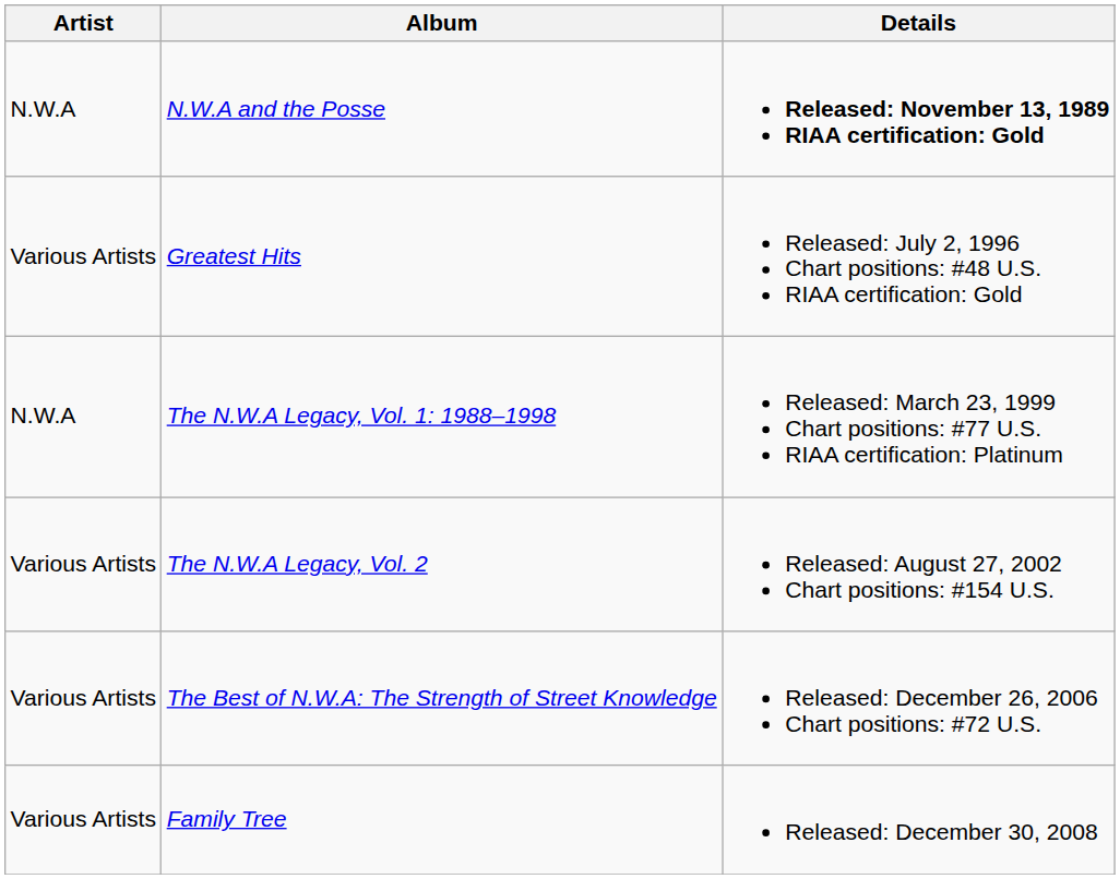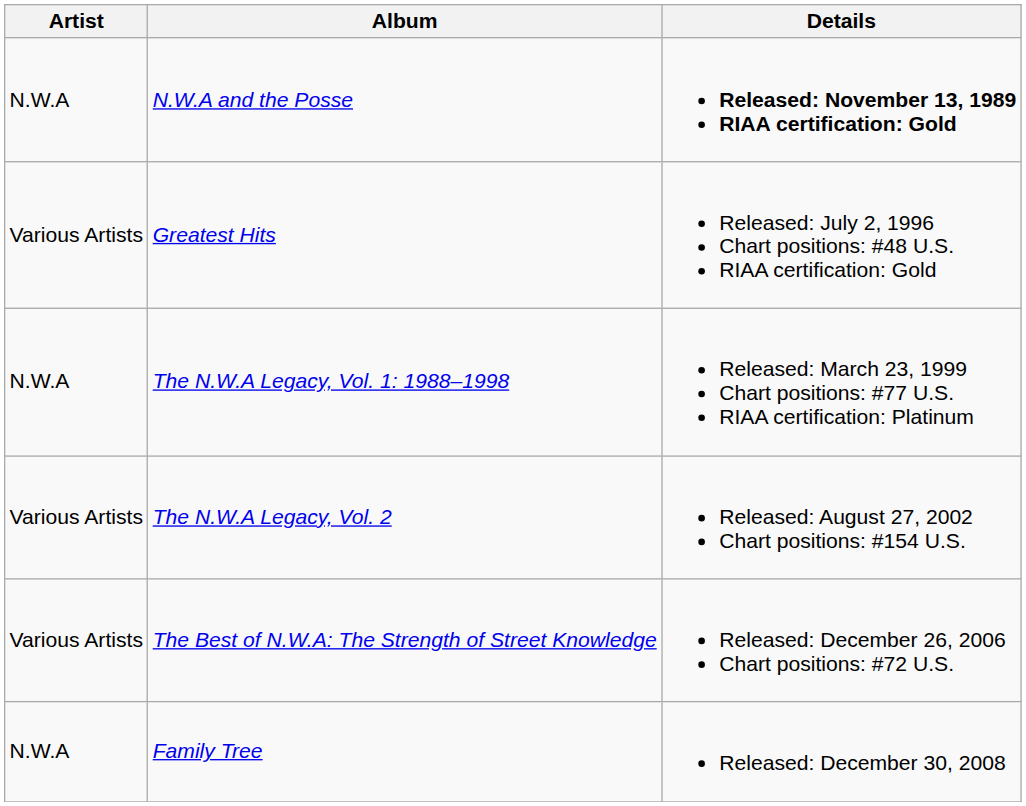Family Tree | Artist: Various Artists -> N.W.A
